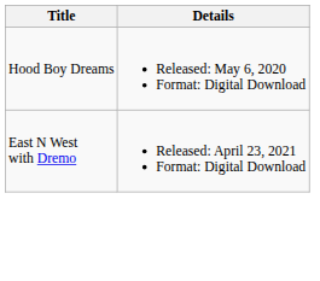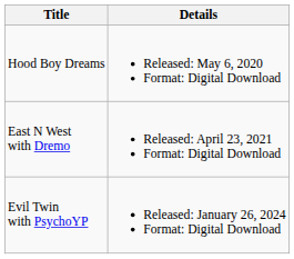+ row: Evil Twin with PsychoYP | Released: January 26, 2024 Format: Digital Download
